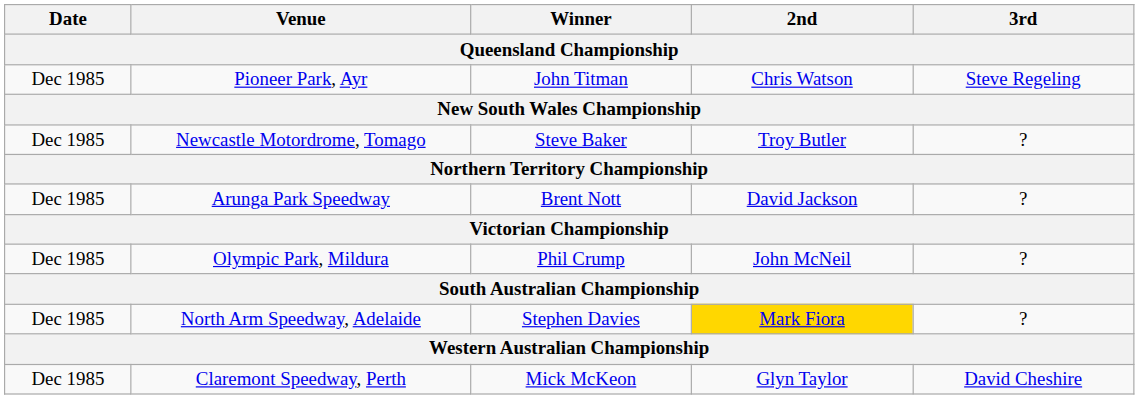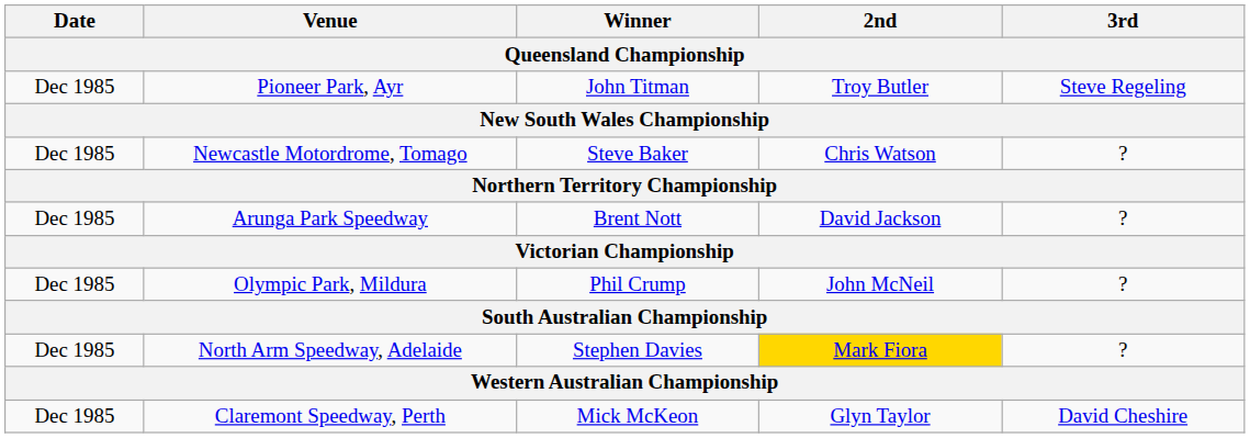Pioneer Park, Ayr | 2nd: Chris Watson -> Troy Butler
Newcastle Motordrome, Tomago | 2nd: Troy Butler -> Chris Watson
